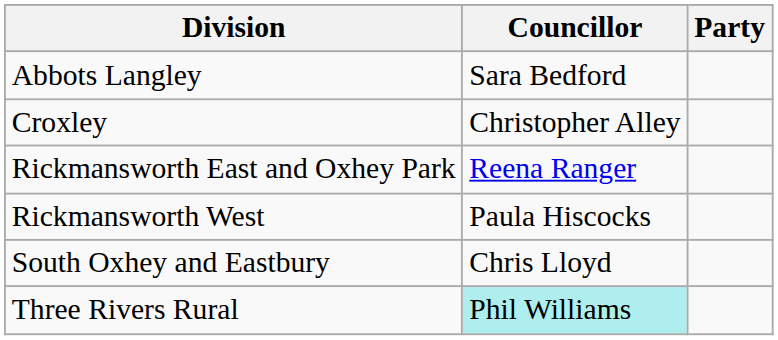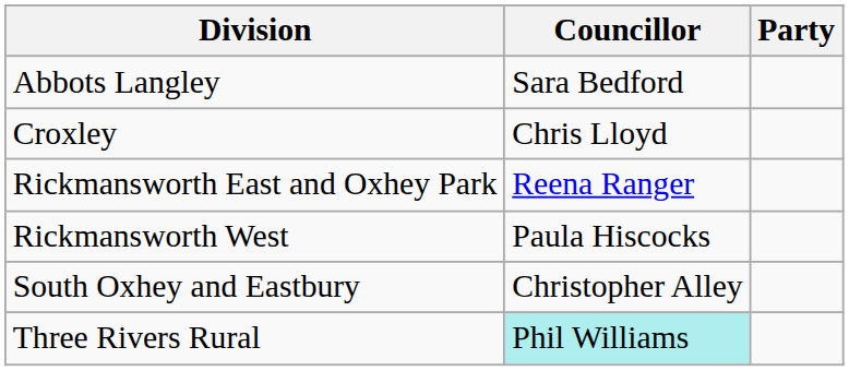Croxley | Councillor: Christopher Alley -> Chris Lloyd
South Oxhey and Eastbury | Councillor: Chris Lloyd -> Christopher Alley
